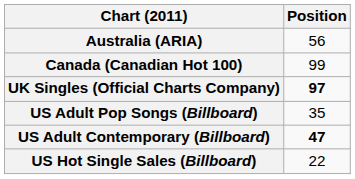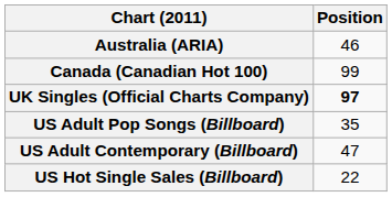Australia (ARIA) | Position: 56 -> 46
US Adult Contemporary (Billboard) | Position: bold -> normal
